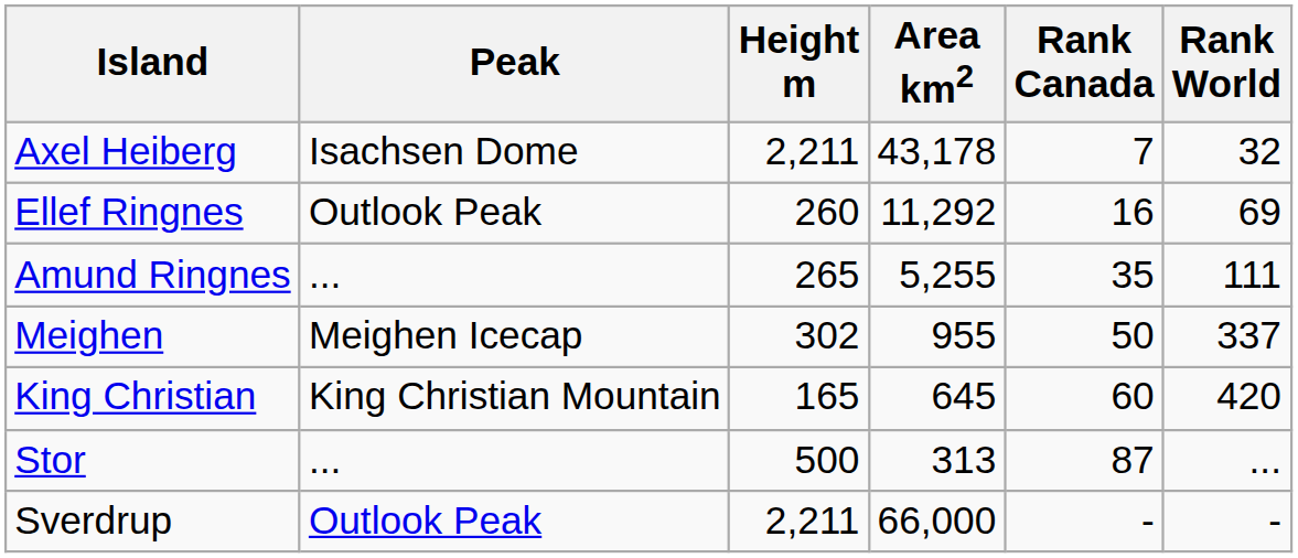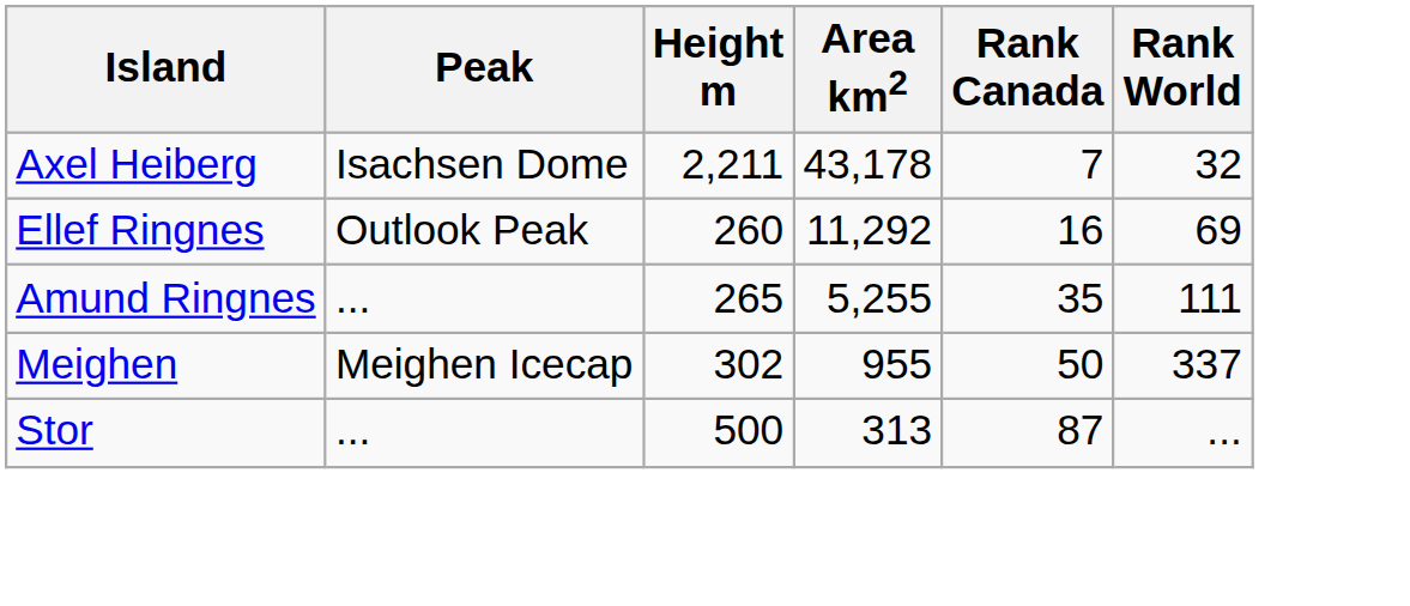- row: King Christian | King Christian Mountain | 165 | 645 | 60 | 420
- row: Sverdrup | Outlook Peak | 2,211 | 66,000 | - | -
